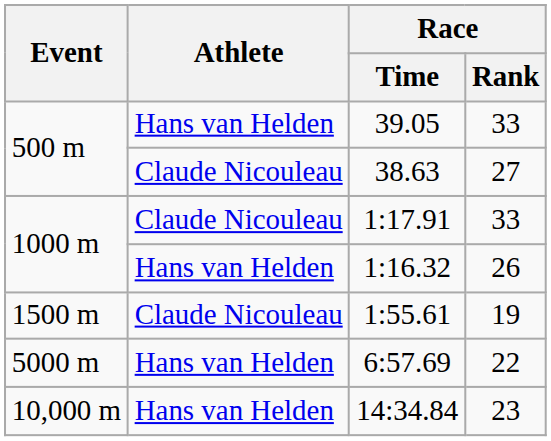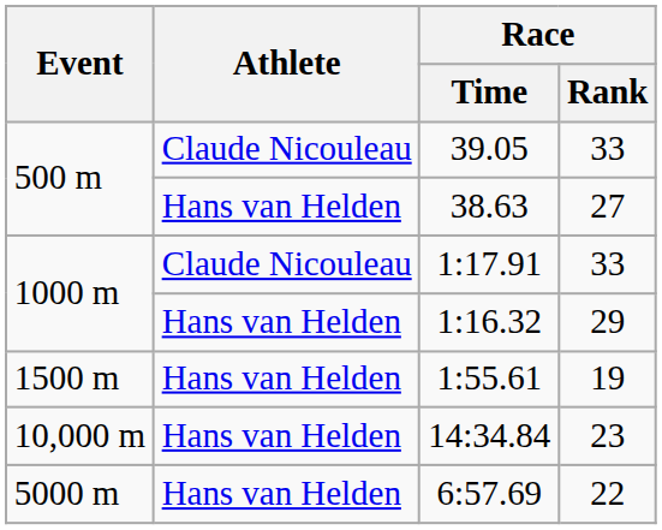39.05 | Athlete: Hans van Helden -> Claude Nicouleau
38.63 | Athlete: Claude Nicouleau -> Hans van Helden
1:16.32 | Race / Rank: 26 -> 29
1:55.61 | Athlete: Claude Nicouleau -> Hans van Helden
rows swapped: 6:57.69 <-> 14:34.84
